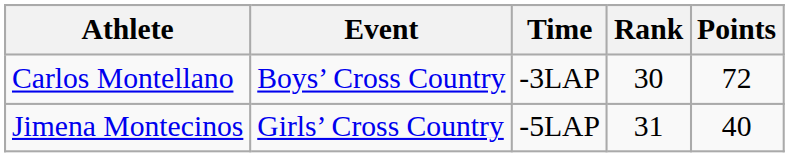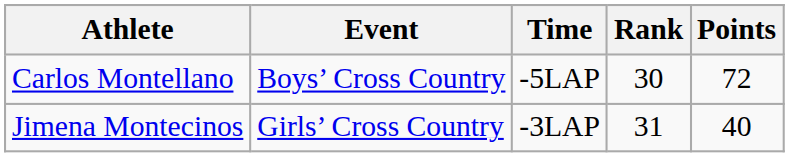Carlos Montellano | Time: -3LAP -> -5LAP
Jimena Montecinos | Time: -5LAP -> -3LAP
